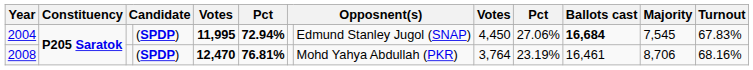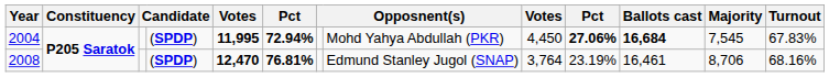2004 | column 8: Edmund Stanley Jugol (SNAP) -> Mohd Yahya Abdullah (PKR)
2004 | column 10: normal -> bold
2008 | column 8: Mohd Yahya Abdullah (PKR) -> Edmund Stanley Jugol (SNAP)
